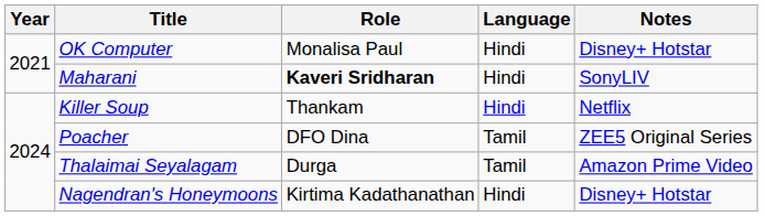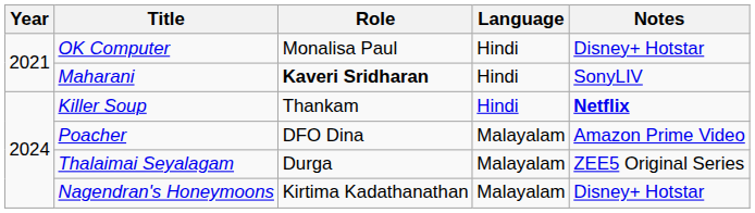Killer Soup | Notes: normal -> bold
Poacher | Language: Tamil -> Malayalam
Poacher | Notes: ZEE5 Original Series -> Amazon Prime Video
Thalaimai Seyalagam | Language: Tamil -> Malayalam
Thalaimai Seyalagam | Notes: Amazon Prime Video -> ZEE5 Original Series
Nagendran's Honeymoons | Language: Hindi -> Malayalam
